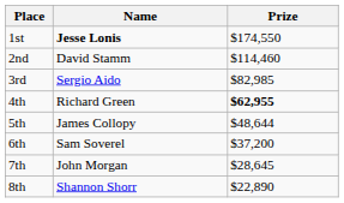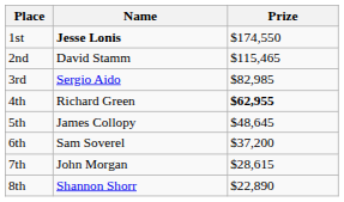2nd | Prize: $114,460 -> $115,465
5th | Prize: $48,644 -> $48,645
7th | Prize: $28,645 -> $28,615
